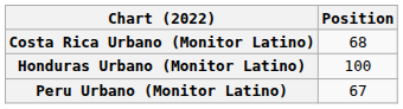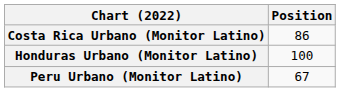Costa Rica Urbano (Monitor Latino) | Position: 68 -> 86
